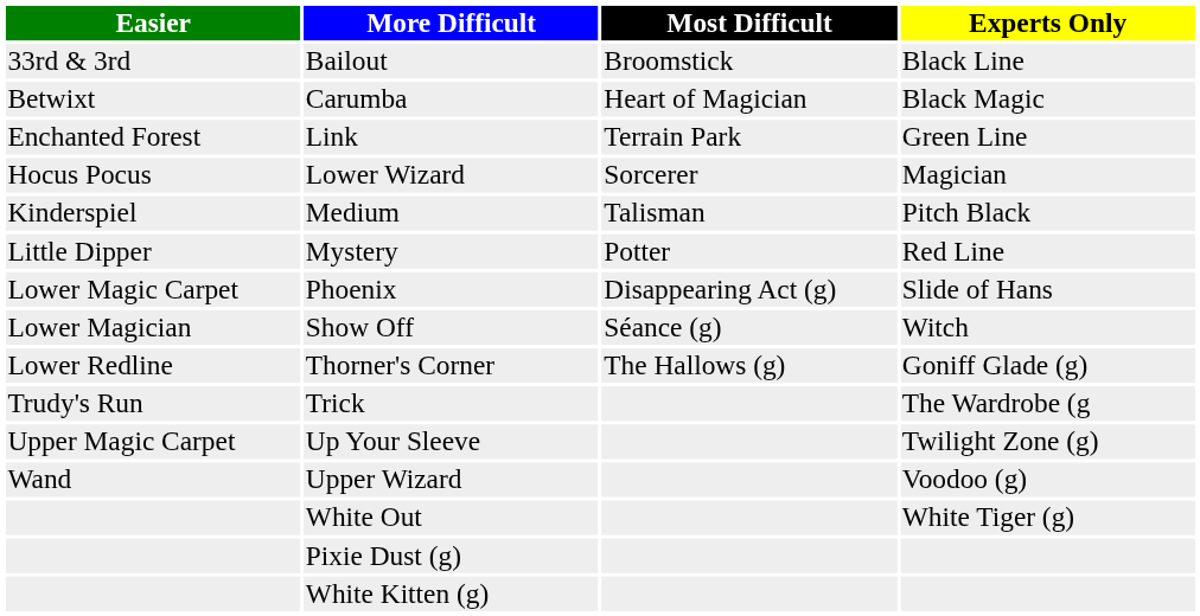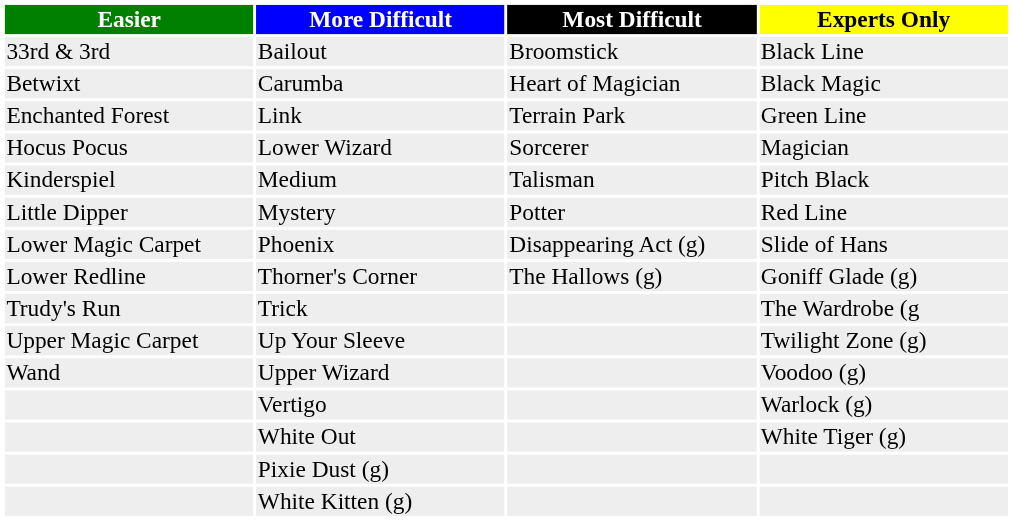- row: Lower Magician | Show Off | Séance (g) | Witch
+ row: Vertigo | Warlock (g)
